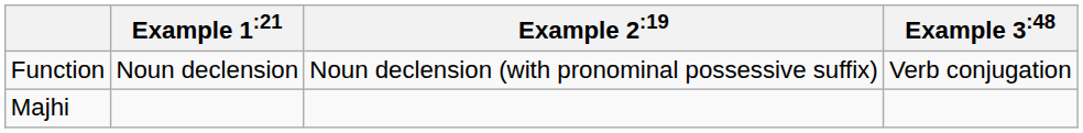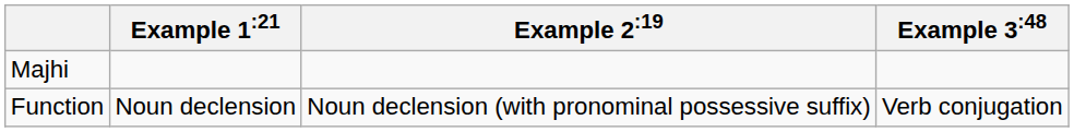rows swapped: Function <-> Majhi
